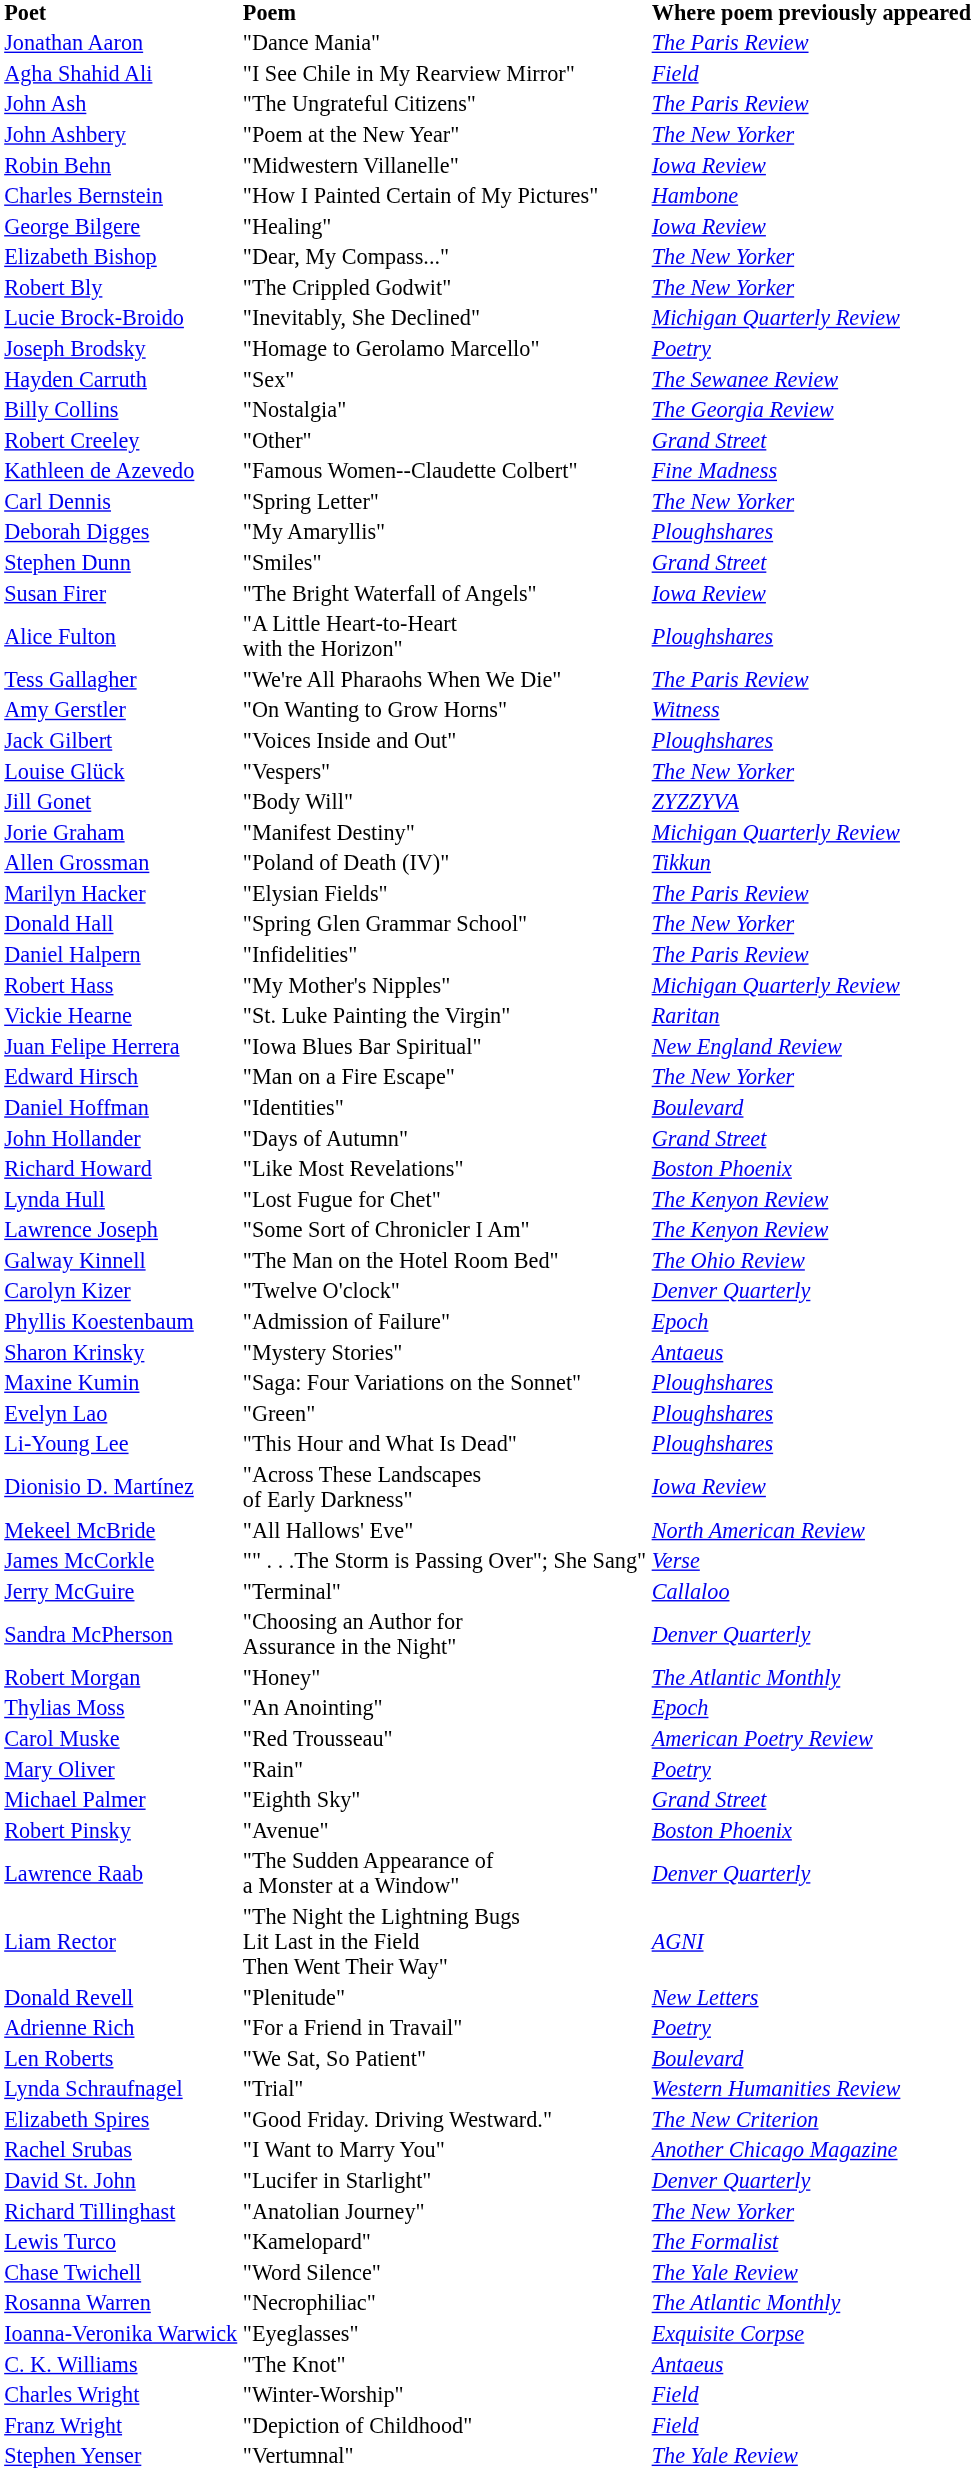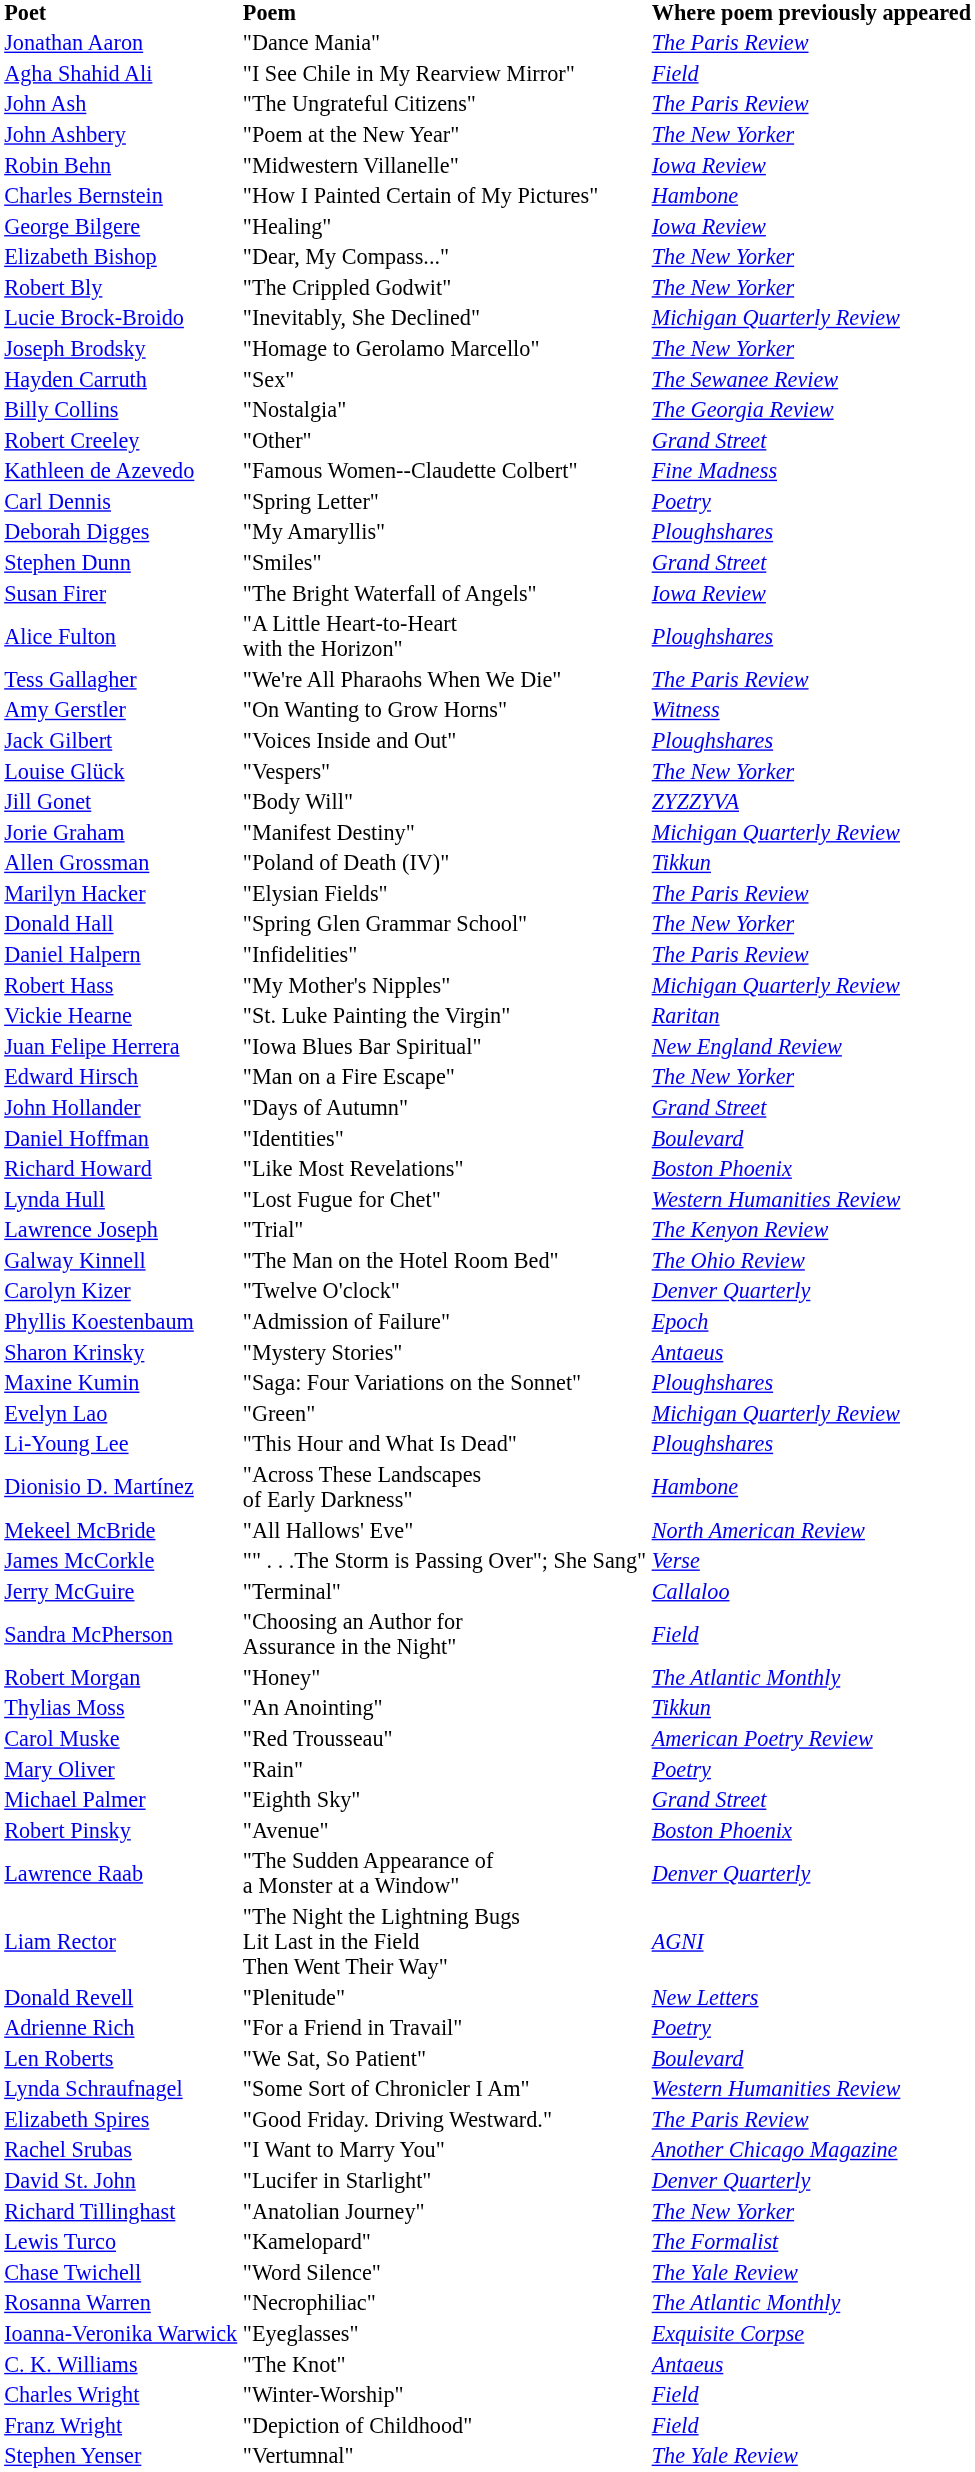Joseph Brodsky | Where poem previously appeared: Poetry -> The New Yorker
Carl Dennis | Where poem previously appeared: The New Yorker -> Poetry
rows swapped: Daniel Hoffman <-> John Hollander
Lynda Hull | Where poem previously appeared: The Kenyon Review -> Western Humanities Review
Lawrence Joseph | Poem: "Some Sort of Chronicler I Am" -> "Trial"
Evelyn Lao | Where poem previously appeared: Ploughshares -> Michigan Quarterly Review
Dionisio D. Martínez | Where poem previously appeared: Iowa Review -> Hambone
Sandra McPherson | Where poem previously appeared: Denver Quarterly -> Field
Thylias Moss | Where poem previously appeared: Epoch -> Tikkun
Lynda Schraufnagel | Poem: "Trial" -> "Some Sort of Chronicler I Am"
Elizabeth Spires | Where poem previously appeared: The New Criterion -> The Paris Review
